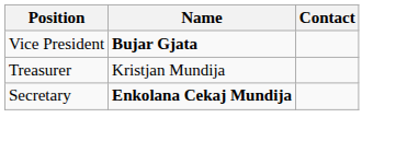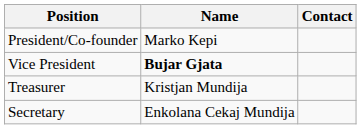+ row: President/Co-founder | Marko Kepi
Secretary | Name: bold -> normal
